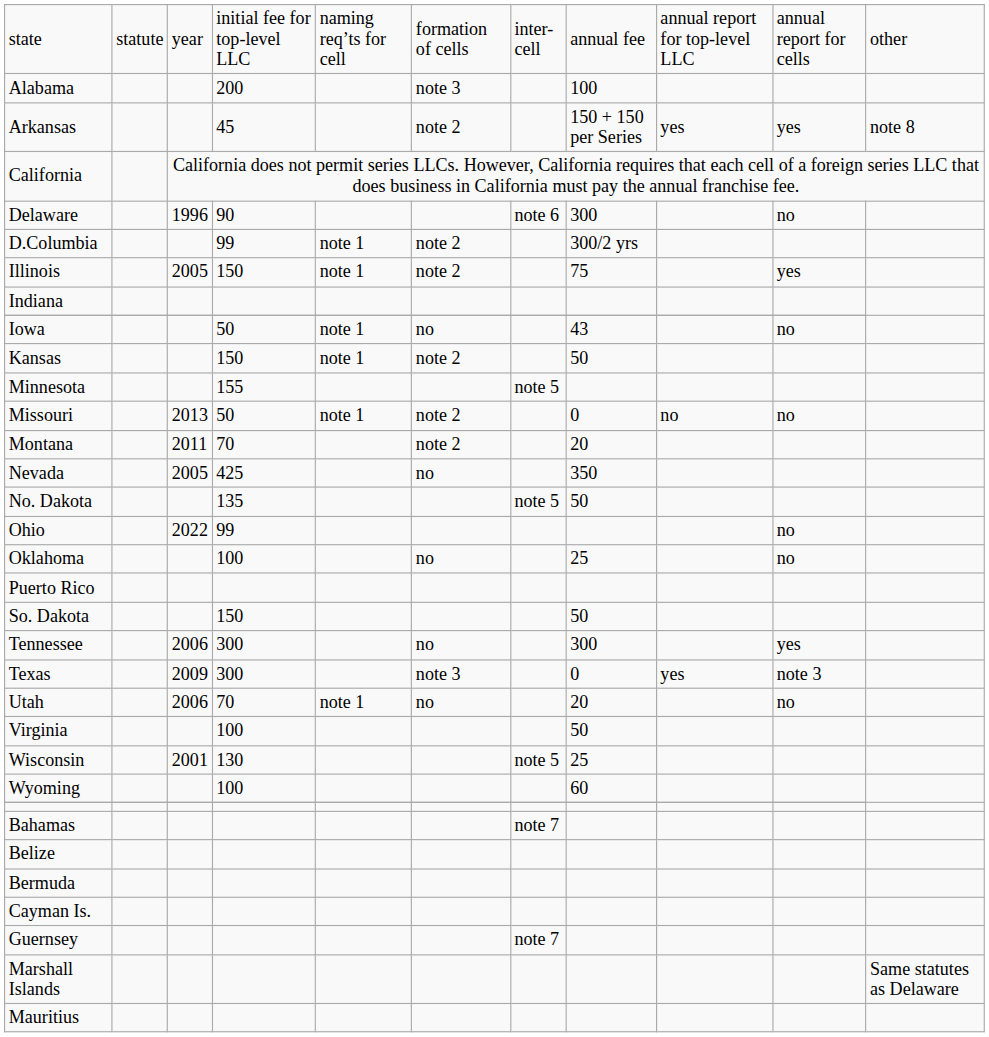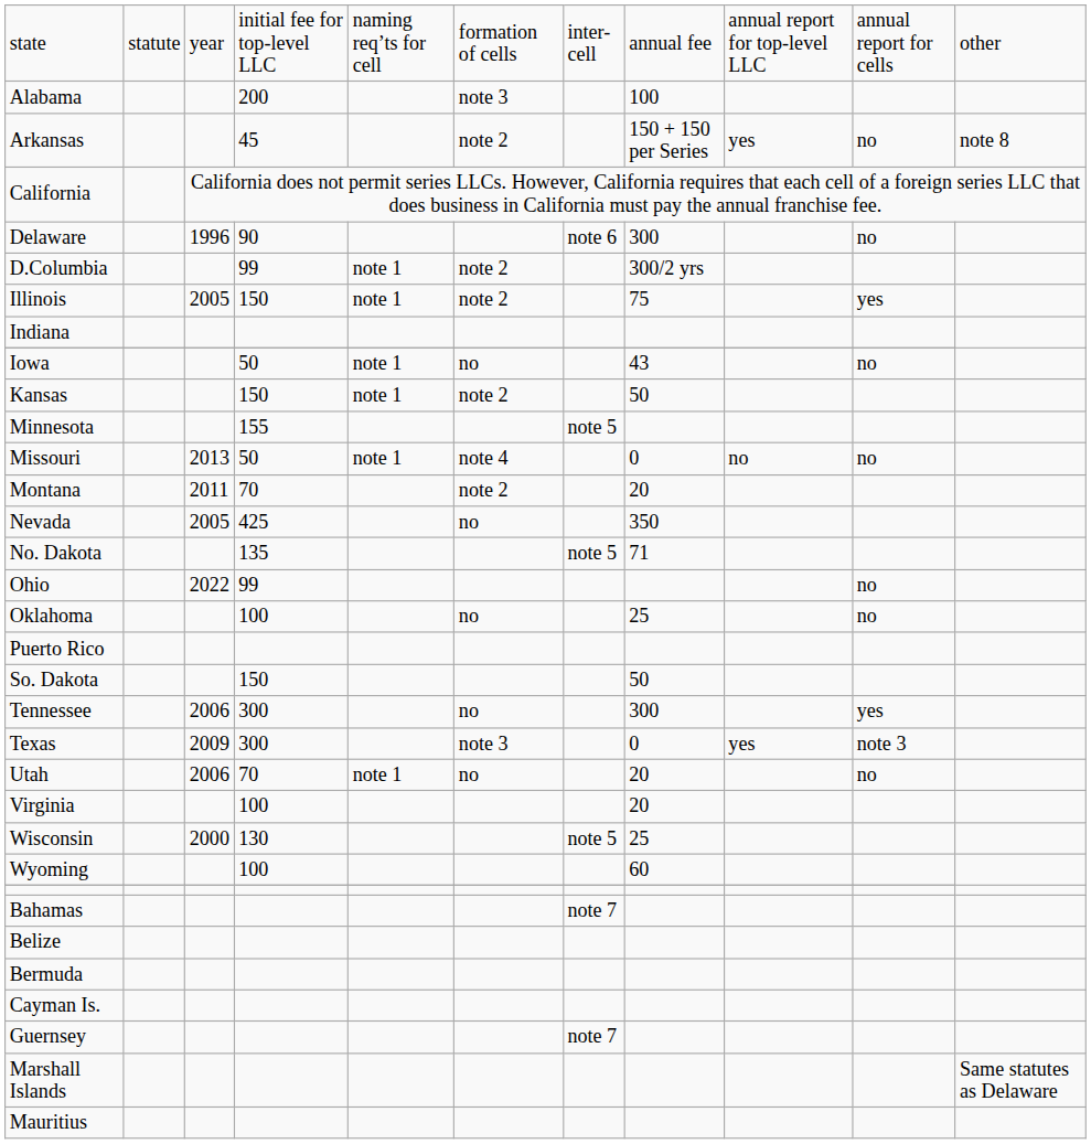Arkansas | column 10: yes -> no
Missouri | column 6: note 2 -> note 4
No. Dakota | column 8: 50 -> 71
Virginia | column 8: 50 -> 20
Wisconsin | column 3: 2001 -> 2000
